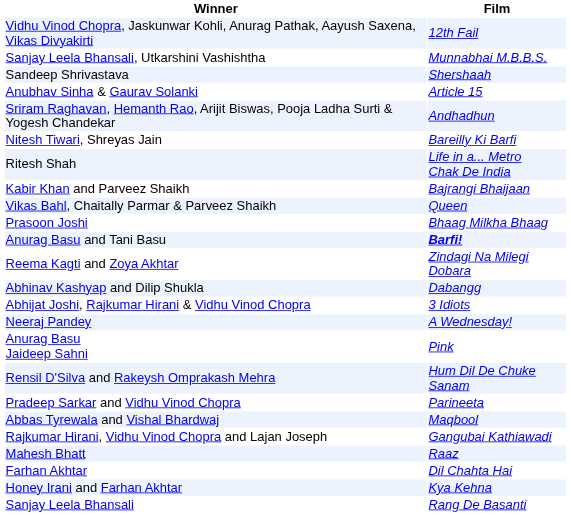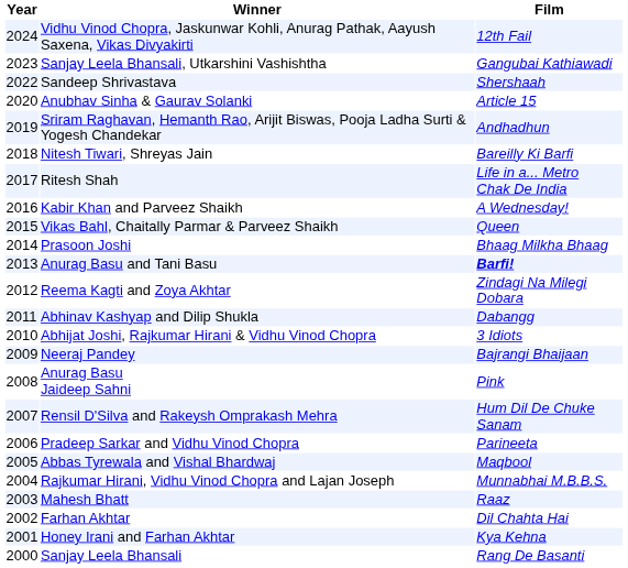+ column: Year | 2024 | 2023 | 2022 | 2020 | 2019 | 2018 | 2017 | 2016 | 2015 | 2014 | 2013 | 2012 | 2011 | 2010 | 2009 | 2008 | 2007 | 2006 | 2005 | 2004 | 2003 | 2002 | 2001 | 2000
Sanjay Leela Bhansali, Utkarshini Vashishtha | Film: Munnabhai M.B.B.S. -> Gangubai Kathiawadi
Kabir Khan and Parveez Shaikh | Film: Bajrangi Bhaijaan -> A Wednesday!
Neeraj Pandey | Film: A Wednesday! -> Bajrangi Bhaijaan
Rajkumar Hirani, Vidhu Vinod Chopra and Lajan Joseph | Film: Gangubai Kathiawadi -> Munnabhai M.B.B.S.
